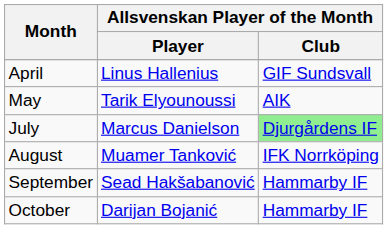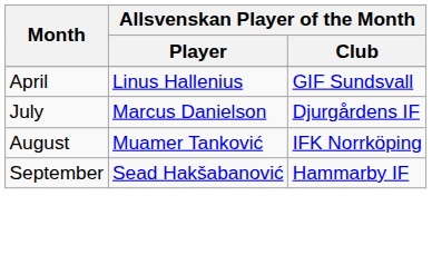- row: May | Tarik Elyounoussi | AIK
July | Allsvenskan Player of the Month / Club: lightgreen background -> no background
- row: October | Darijan Bojanić | Hammarby IF
